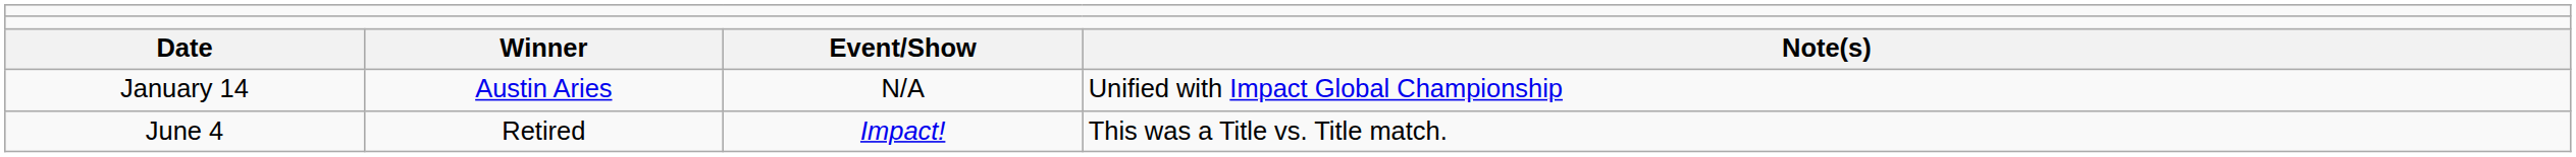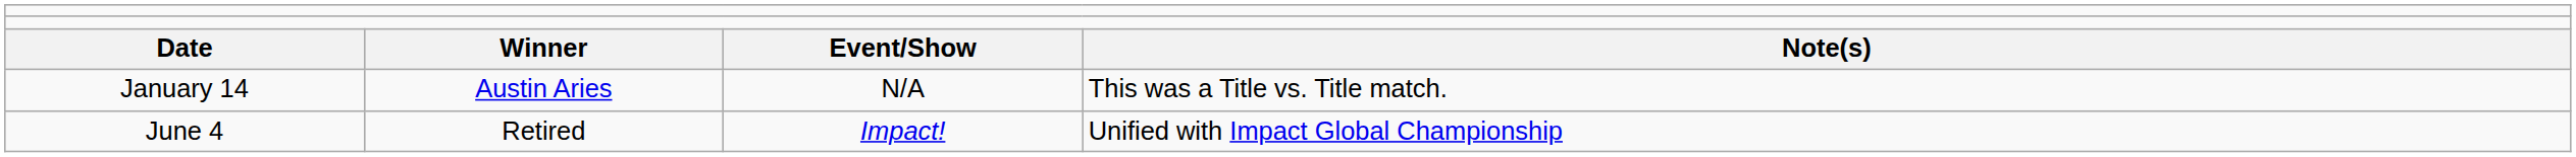January 14 | column 4: Unified with Impact Global Championship -> This was a Title vs. Title match.
June 4 | column 4: This was a Title vs. Title match. -> Unified with Impact Global Championship
